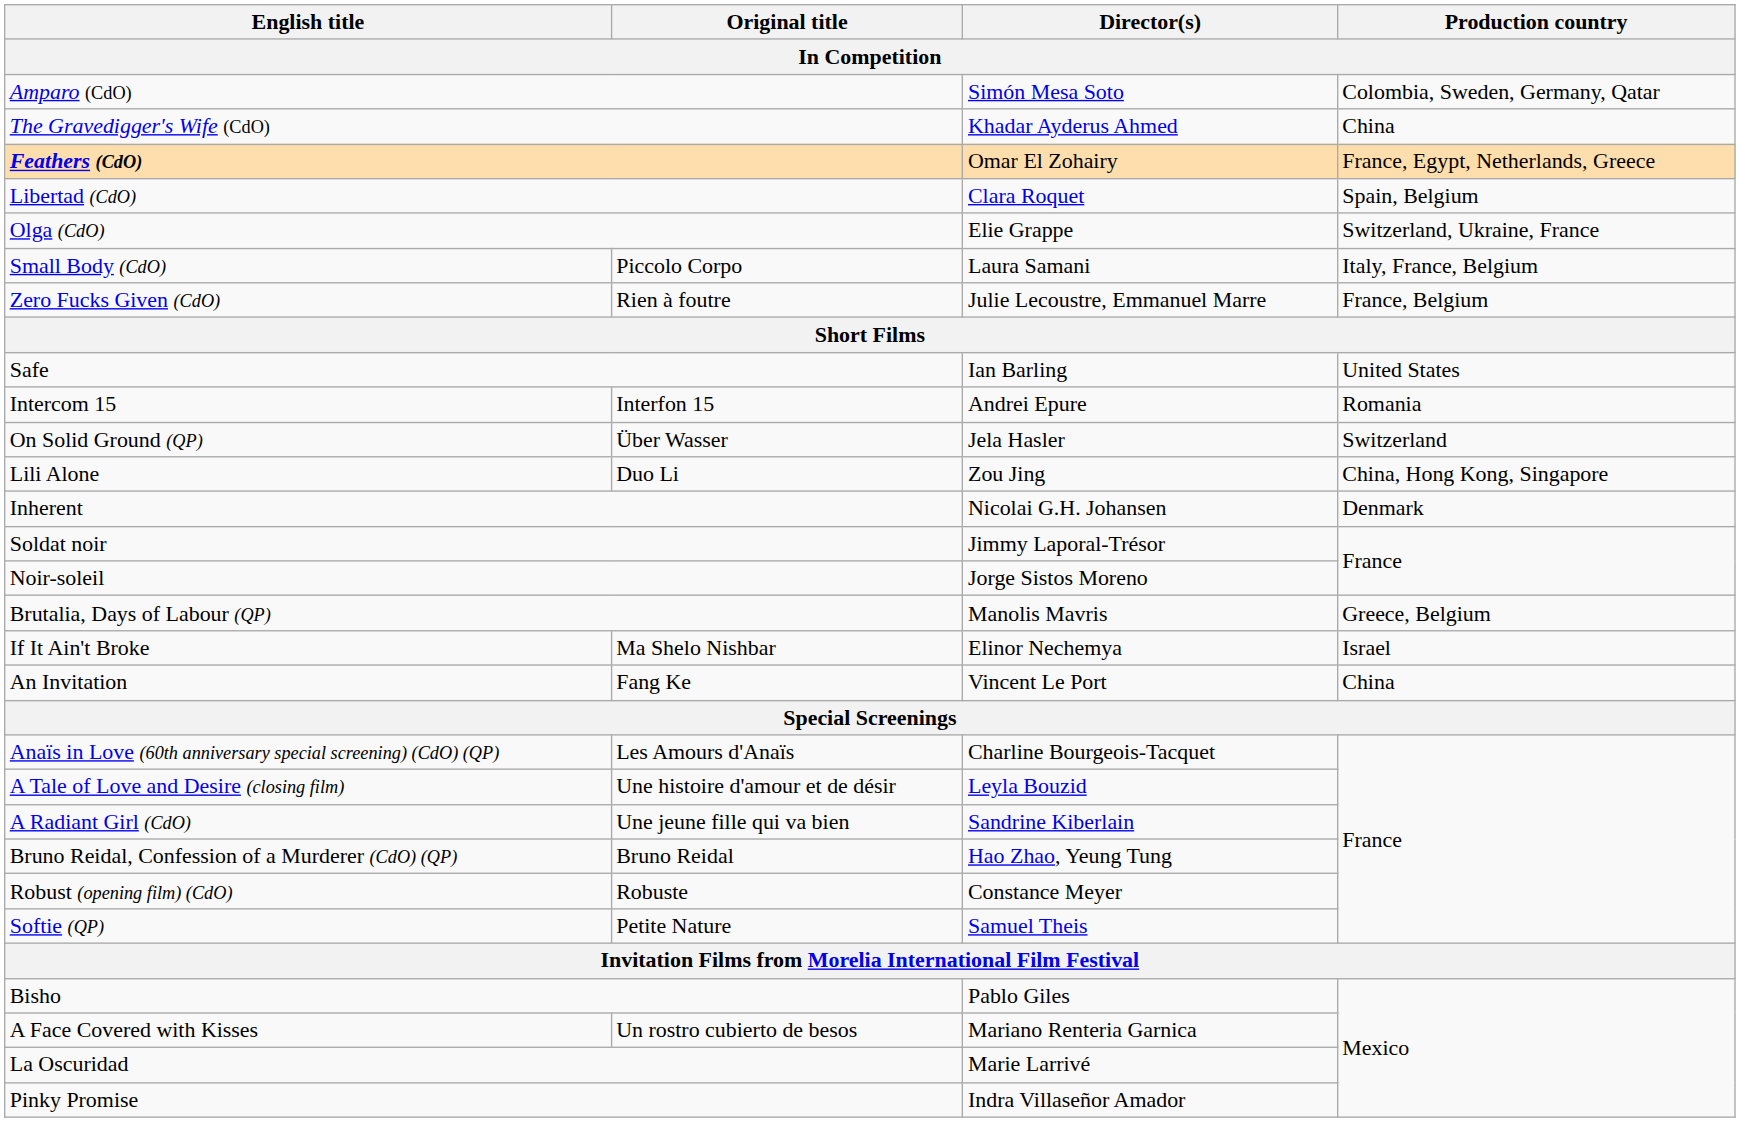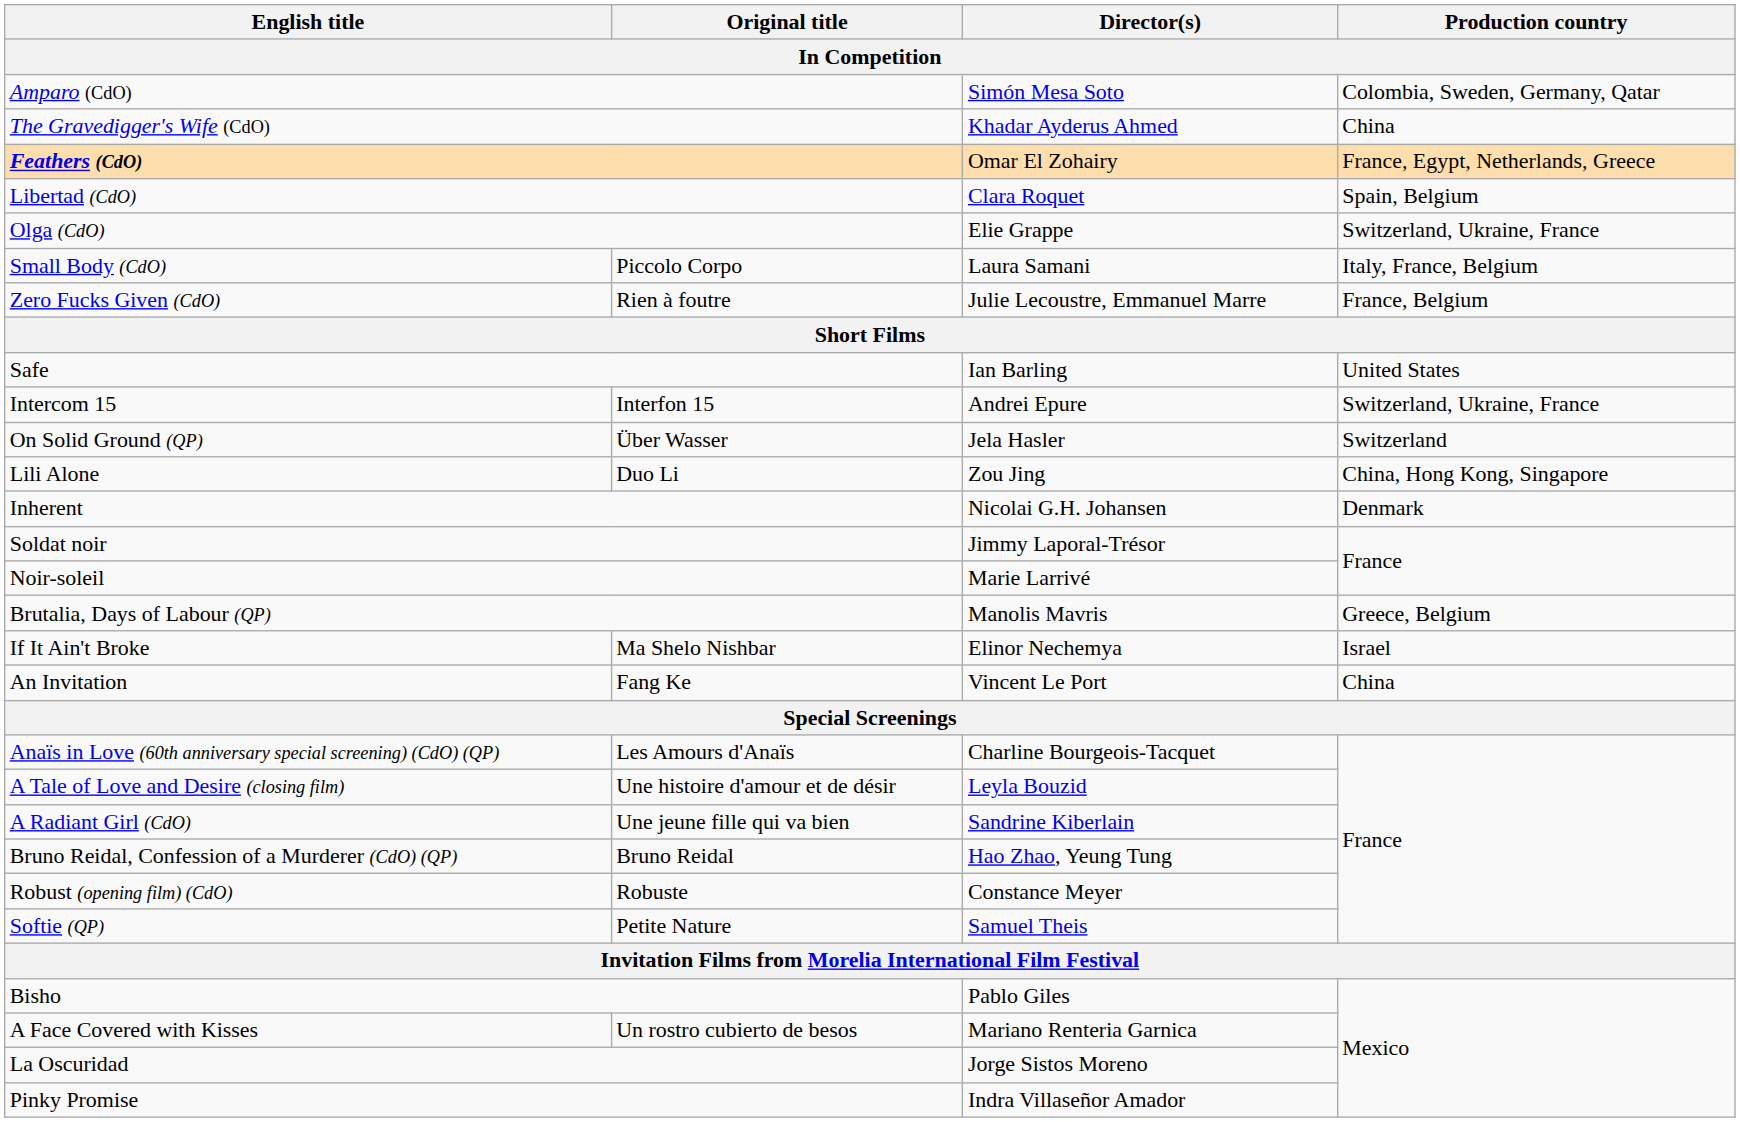Intercom 15 | Production country: Romania -> Switzerland, Ukraine, France
Noir-soleil | Director(s): Jorge Sistos Moreno -> Marie Larrivé
La Oscuridad | Director(s): Marie Larrivé -> Jorge Sistos Moreno
